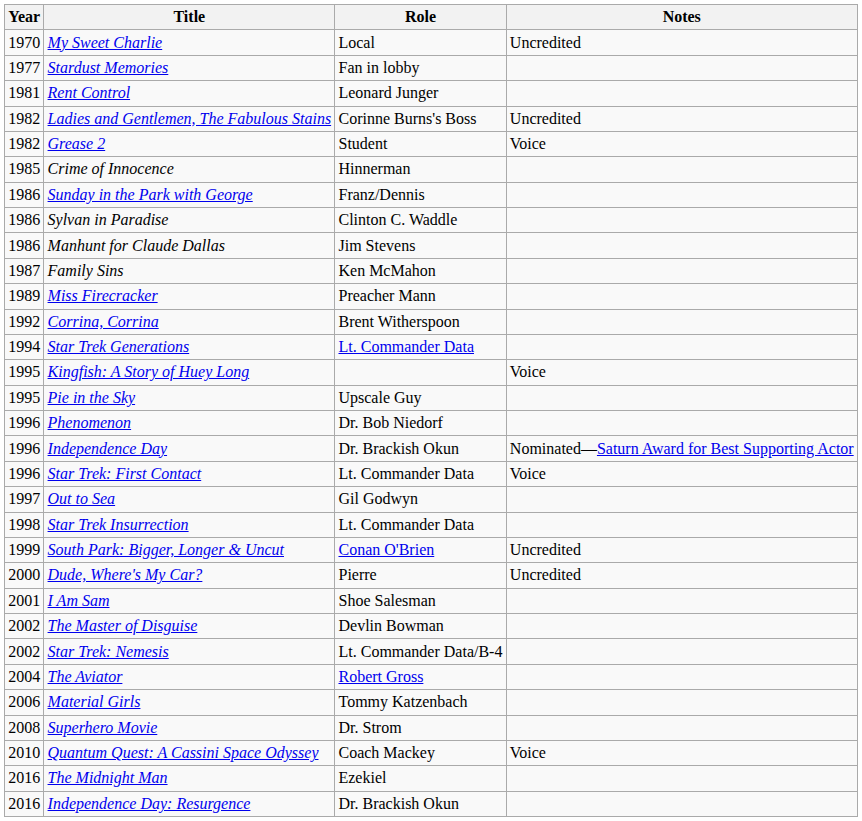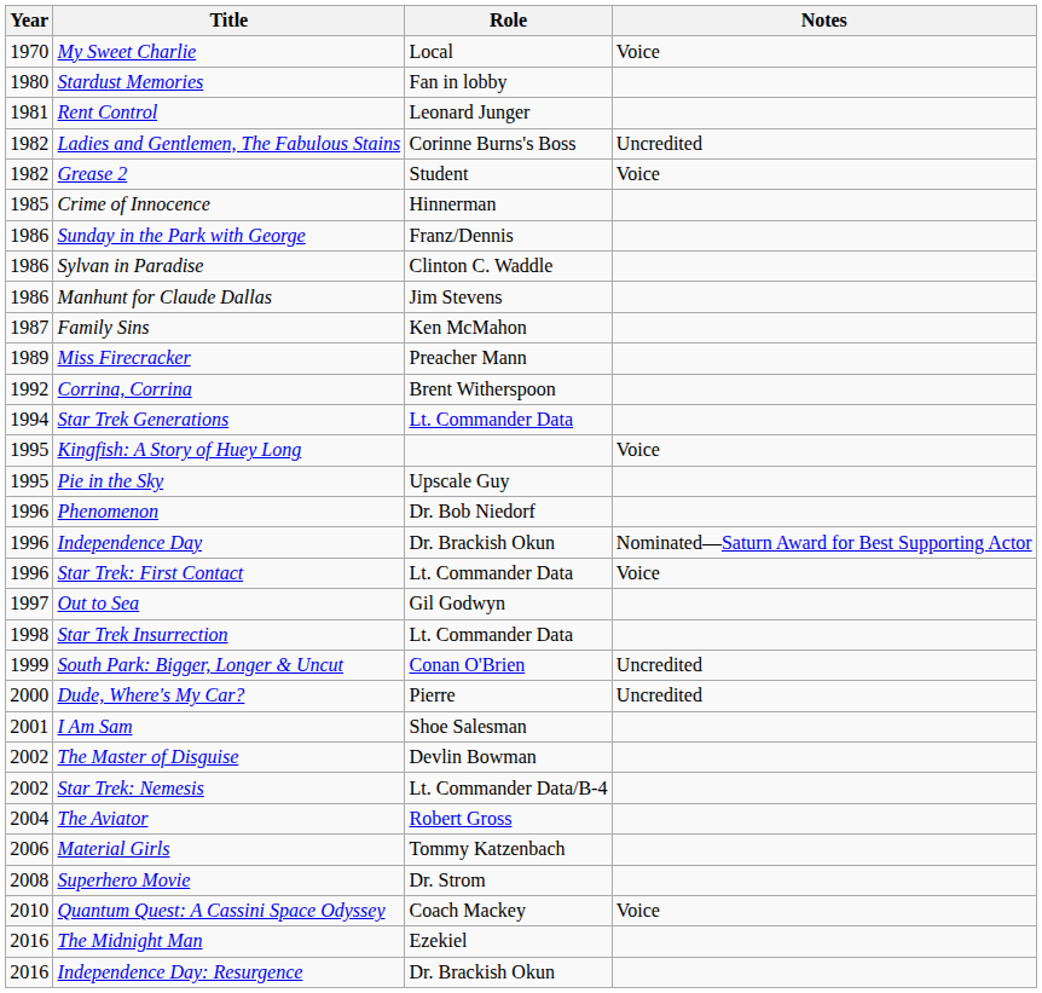My Sweet Charlie | Notes: Uncredited -> Voice
Stardust Memories | Year: 1977 -> 1980
